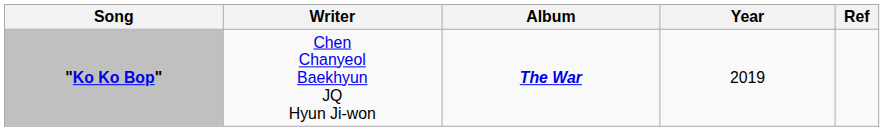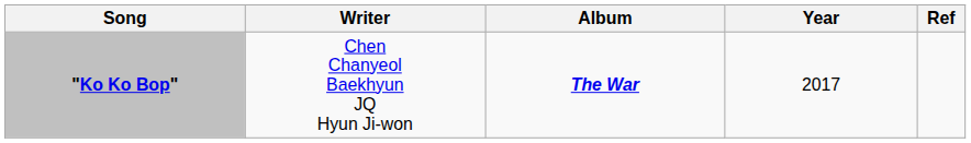"Ko Ko Bop" | Year: 2019 -> 2017
